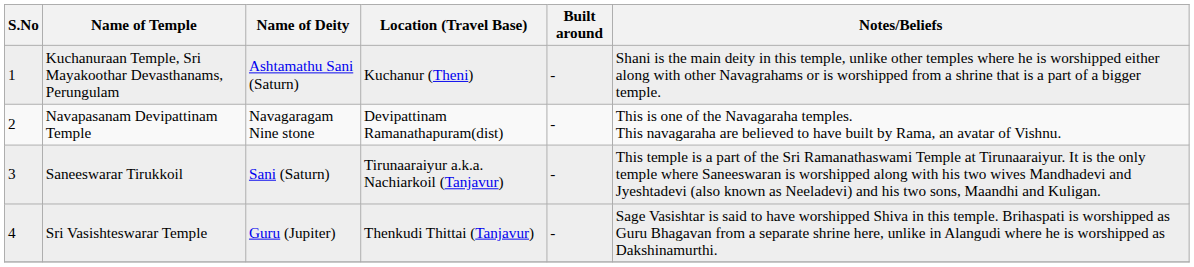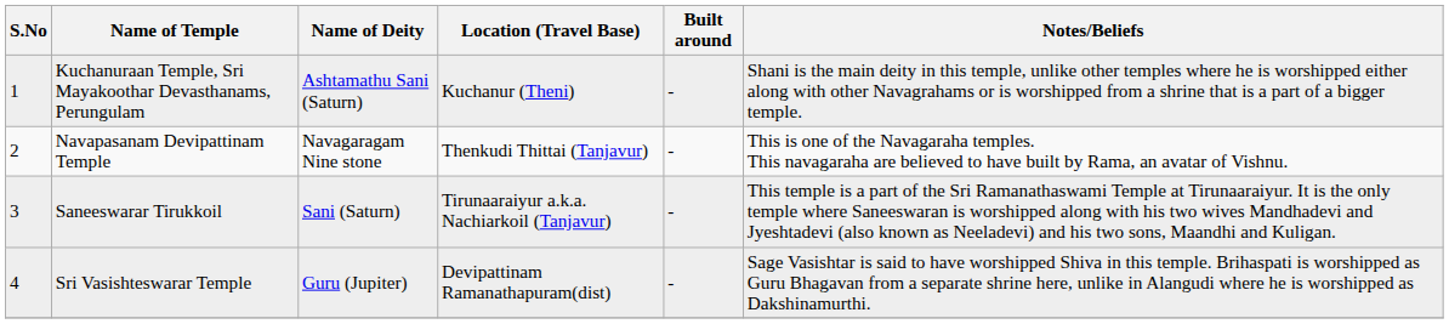Navapasanam Devipattinam Temple | Location (Travel Base): Devipattinam Ramanathapuram(dist) -> Thenkudi Thittai (Tanjavur)
Sri Vasishteswarar Temple | Location (Travel Base): Thenkudi Thittai (Tanjavur) -> Devipattinam Ramanathapuram(dist)
